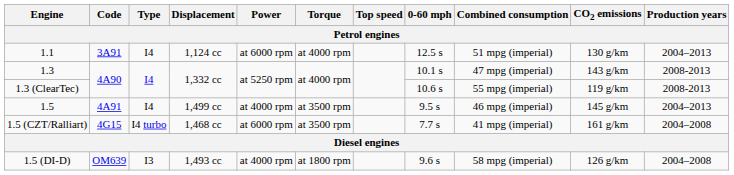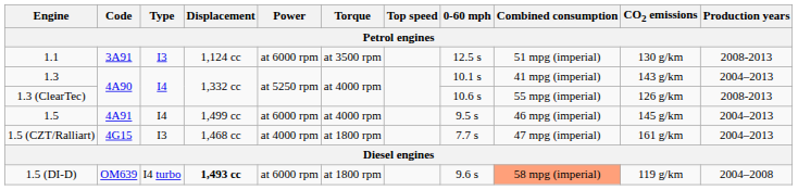1.1 | Type: I4 -> I3
1.1 | Torque: at 4000 rpm -> at 3500 rpm
1.1 | Production years: 2004–2013 -> 2008-2013
1.3 | Combined consumption: 47 mpg (imperial) -> 41 mpg (imperial)
1.3 | Production years: 2008-2013 -> 2004–2013
1.3 (ClearTec) | CO2 emissions: 119 g/km -> 126 g/km
1.5 | Power: at 4000 rpm -> at 6000 rpm
1.5 | Torque: at 3500 rpm -> at 4000 rpm
1.5 (CZT/Ralliart) | Type: I4 turbo -> I3
1.5 (CZT/Ralliart) | Power: at 6000 rpm -> at 4000 rpm
1.5 (CZT/Ralliart) | Torque: at 3500 rpm -> at 1800 rpm
1.5 (CZT/Ralliart) | Combined consumption: 41 mpg (imperial) -> 47 mpg (imperial)
1.5 (CZT/Ralliart) | Production years: 2004–2008 -> 2004–2013
1.5 (DI-D) | Type: I3 -> I4 turbo
1.5 (DI-D) | Displacement: normal -> bold
1.5 (DI-D) | Power: at 4000 rpm -> at 6000 rpm
1.5 (DI-D) | Combined consumption: no background -> lightsalmon background
1.5 (DI-D) | CO2 emissions: 126 g/km -> 119 g/km
